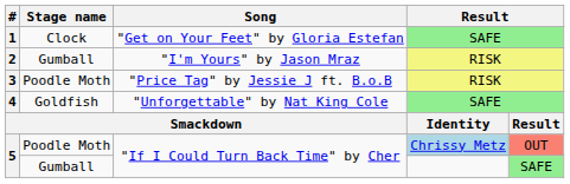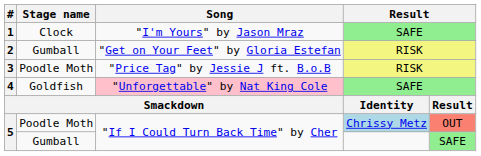1 | Song: "Get on Your Feet" by Gloria Estefan -> "I'm Yours" by Jason Mraz
2 | Song: "I'm Yours" by Jason Mraz -> "Get on Your Feet" by Gloria Estefan
4 | Song: no background -> pink background
